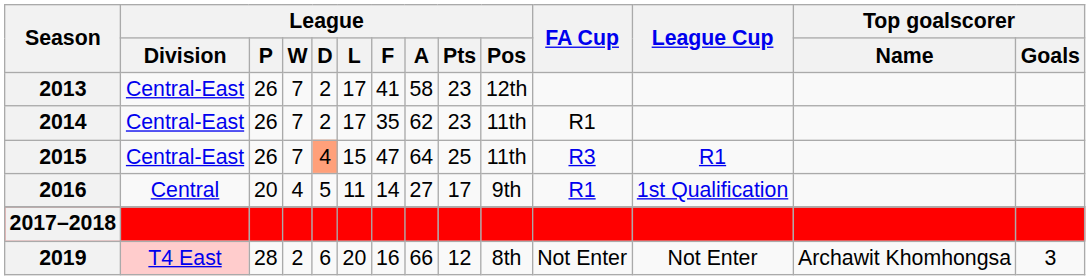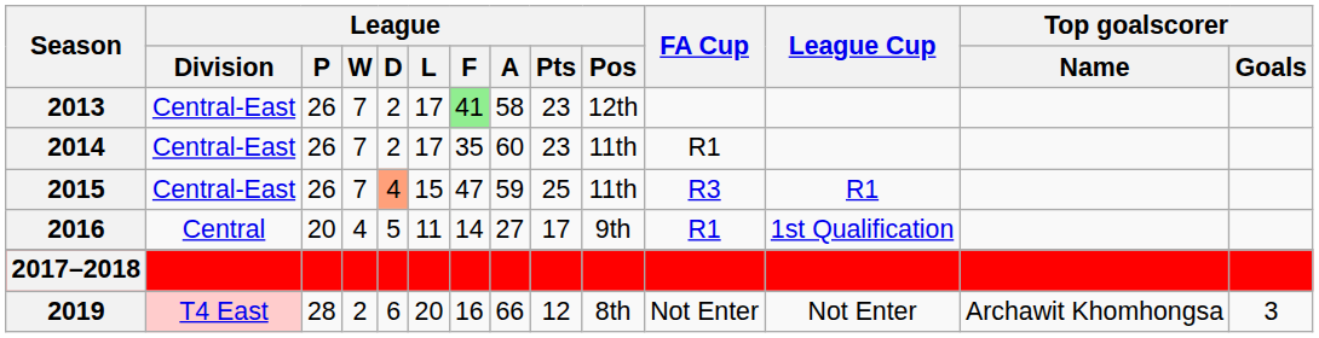2013 | League / F: no background -> lightgreen background
2014 | League / A: 62 -> 60
2015 | League / A: 64 -> 59
